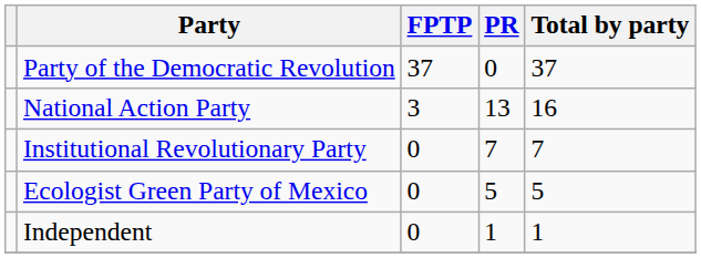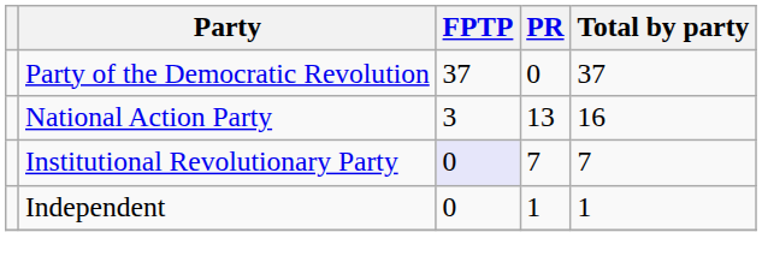Institutional Revolutionary Party | FPTP: no background -> lavender background
- row: Ecologist Green Party of Mexico | 0 | 5 | 5
